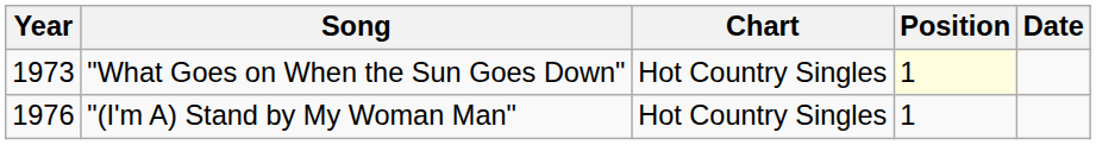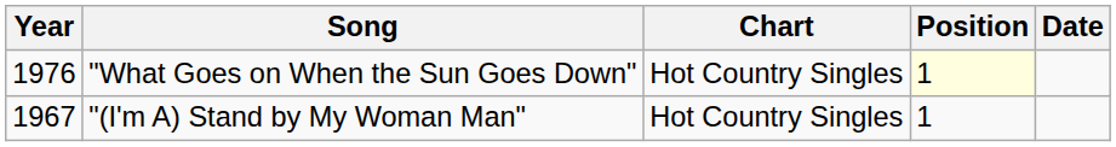"What Goes on When the Sun Goes Down" | Year: 1973 -> 1976
"(I'm A) Stand by My Woman Man" | Year: 1976 -> 1967
